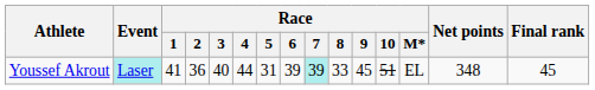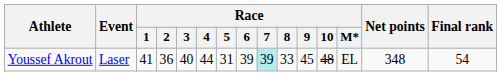Youssef Akrout | Event: paleturquoise background -> no background
Youssef Akrout | Race / 10: 51 -> 48
Youssef Akrout | Final rank: 45 -> 54
